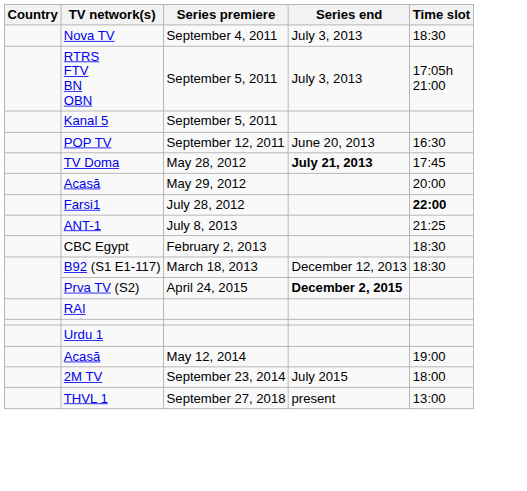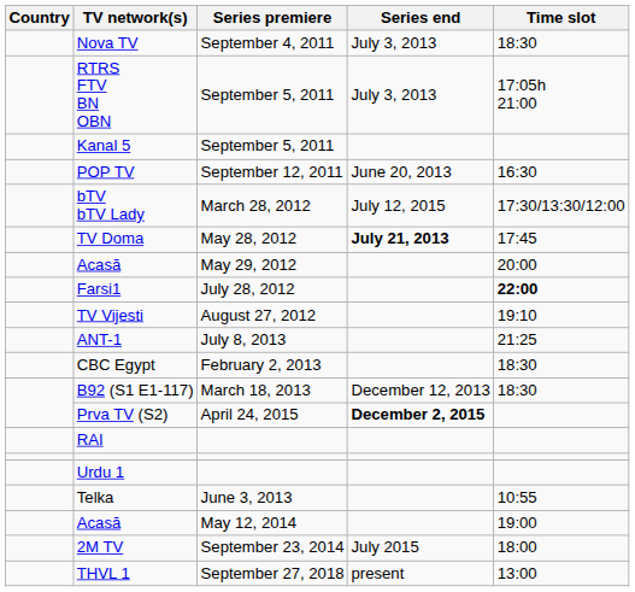+ row: bTV bTV Lady | March 28, 2012 | July 12, 2015 | 17:30/13:30/12:00
+ row: TV Vijesti | August 27, 2012 | 19:10
+ row: Telka | June 3, 2013 | 10:55
